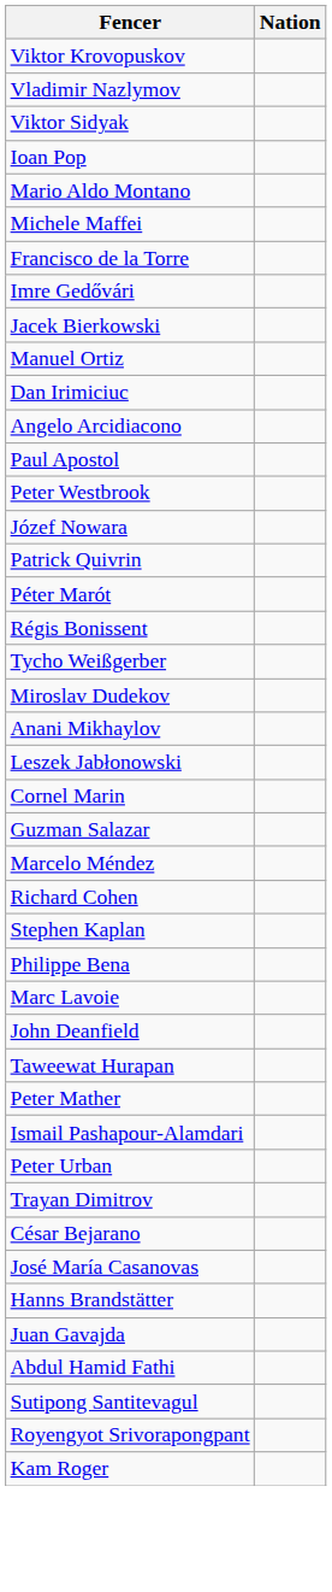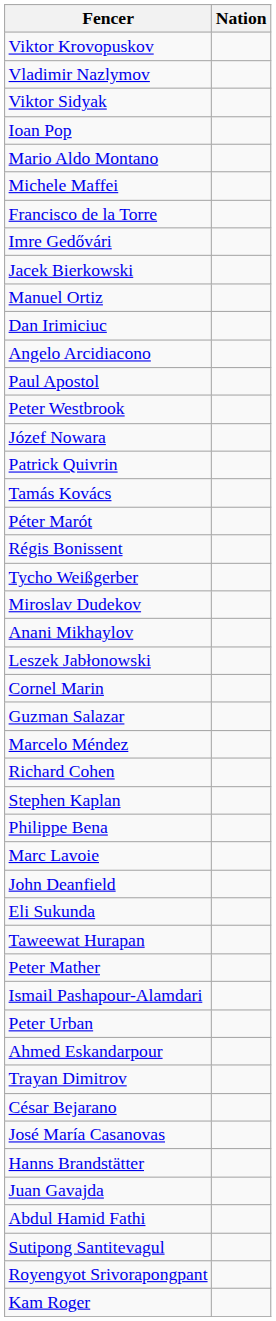+ row: Tamás Kovács
+ row: Eli Sukunda
+ row: Ahmed Eskandarpour
